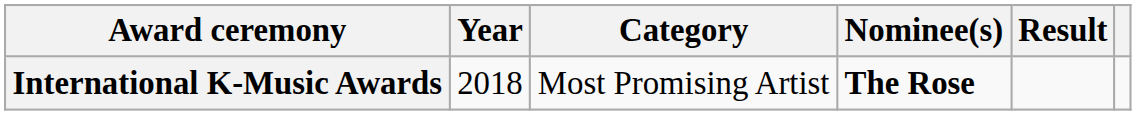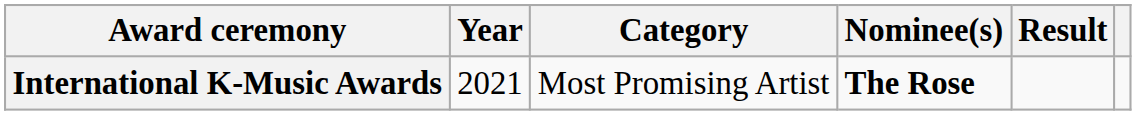International K-Music Awards | Year: 2018 -> 2021
